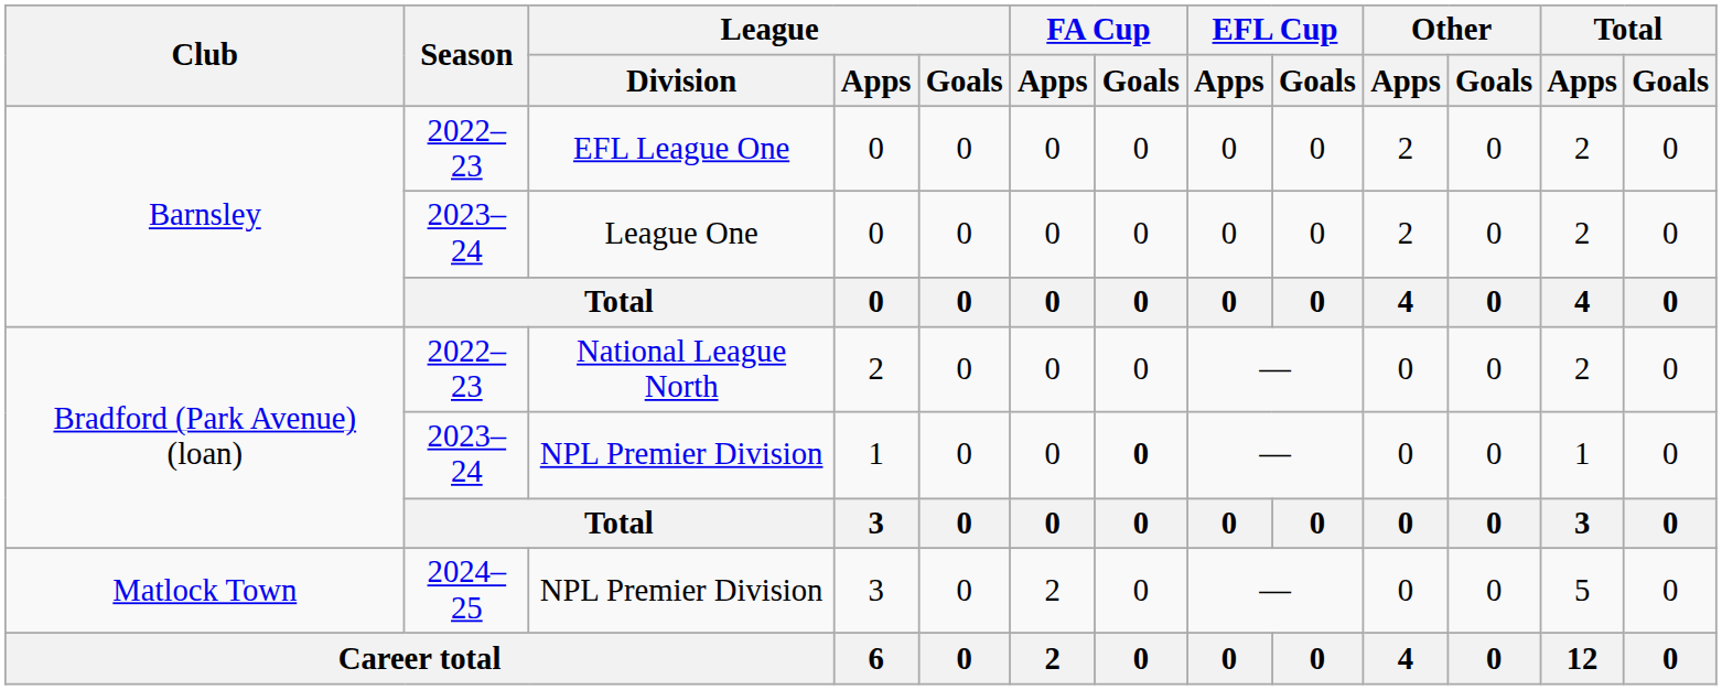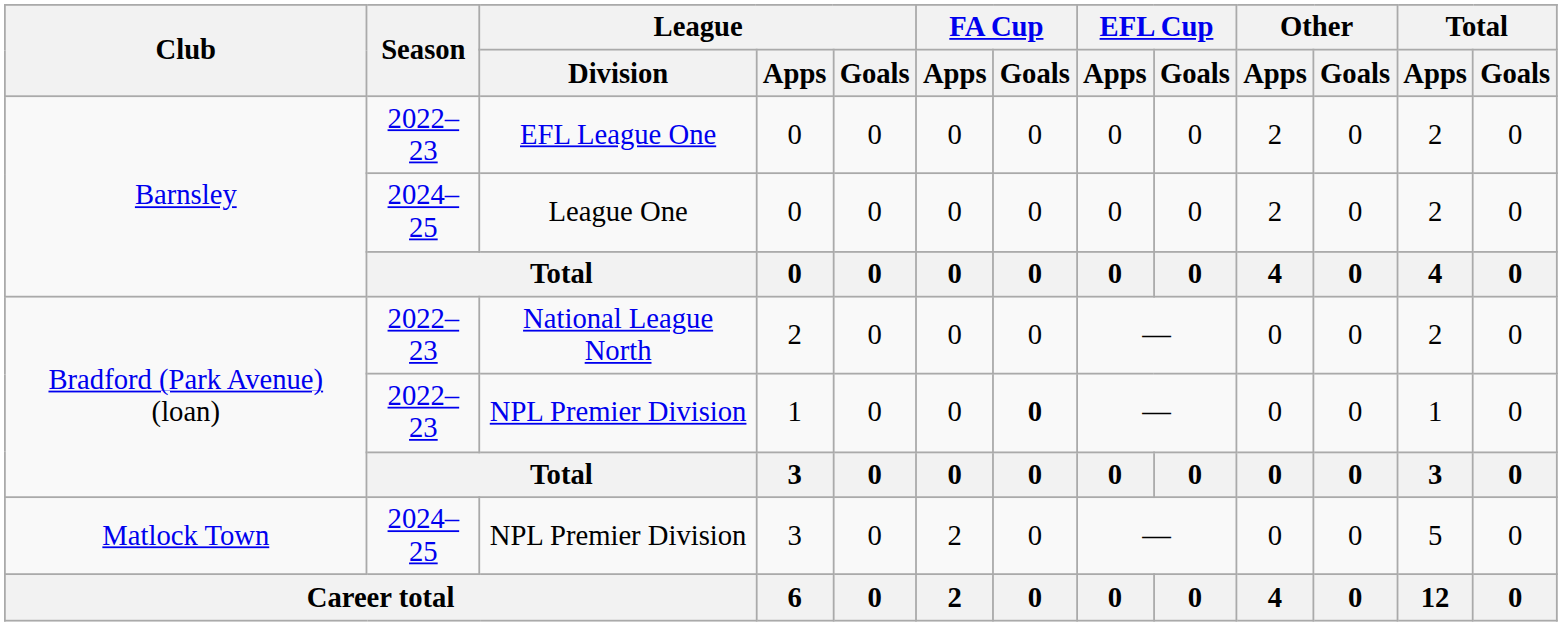League One | Season: 2023–24 -> 2024–25
NPL Premier Division / 1 | Season: 2023–24 -> 2022–23
